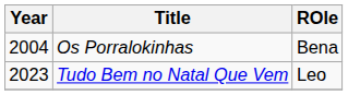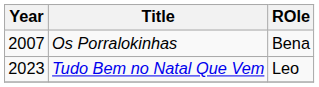Os Porralokinhas | Year: 2004 -> 2007
